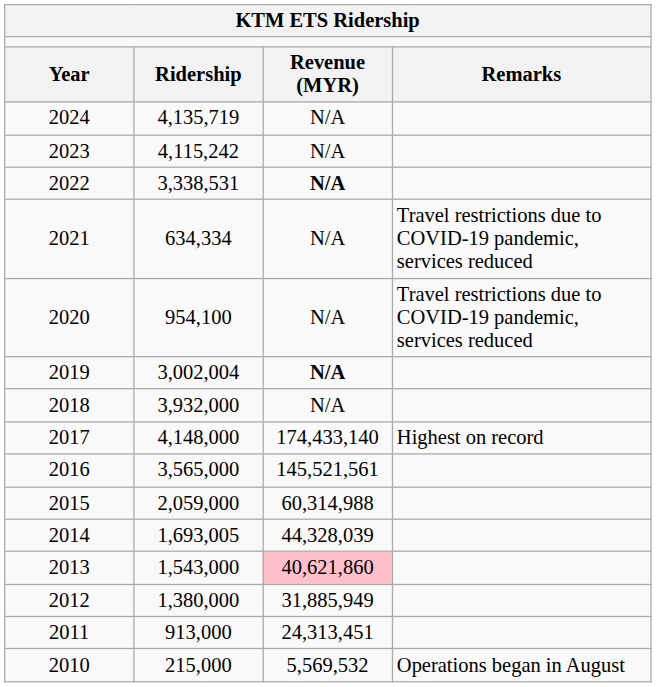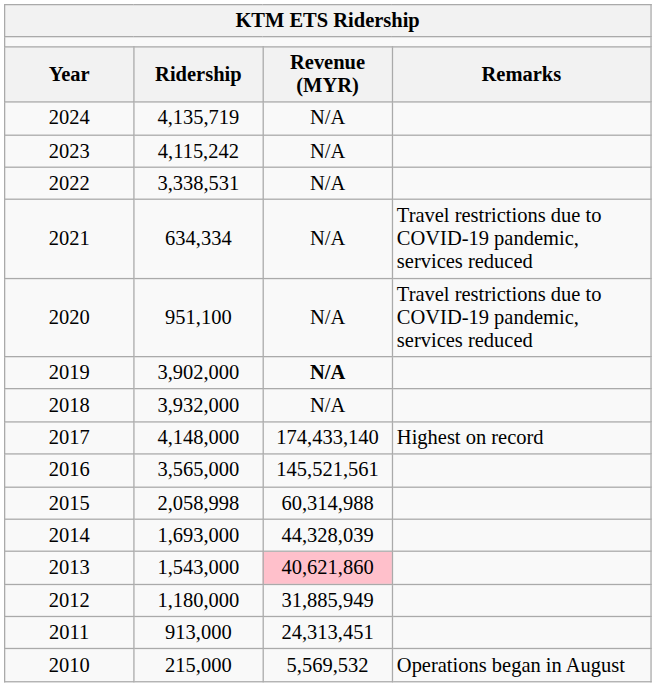2022 | column 3: bold -> normal
2020 | column 2: 954,100 -> 951,100
2019 | column 2: 3,002,004 -> 3,902,000
2015 | column 2: 2,059,000 -> 2,058,998
2014 | column 2: 1,693,005 -> 1,693,000
2012 | column 2: 1,380,000 -> 1,180,000
